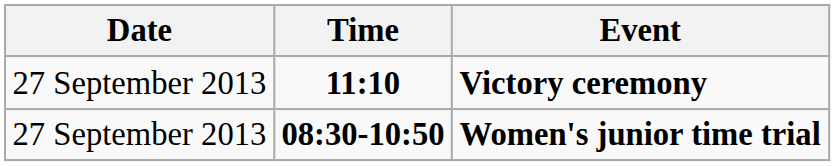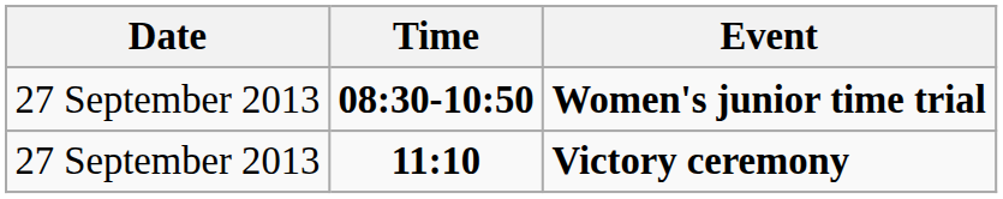rows swapped: Women's junior time trial <-> Victory ceremony
